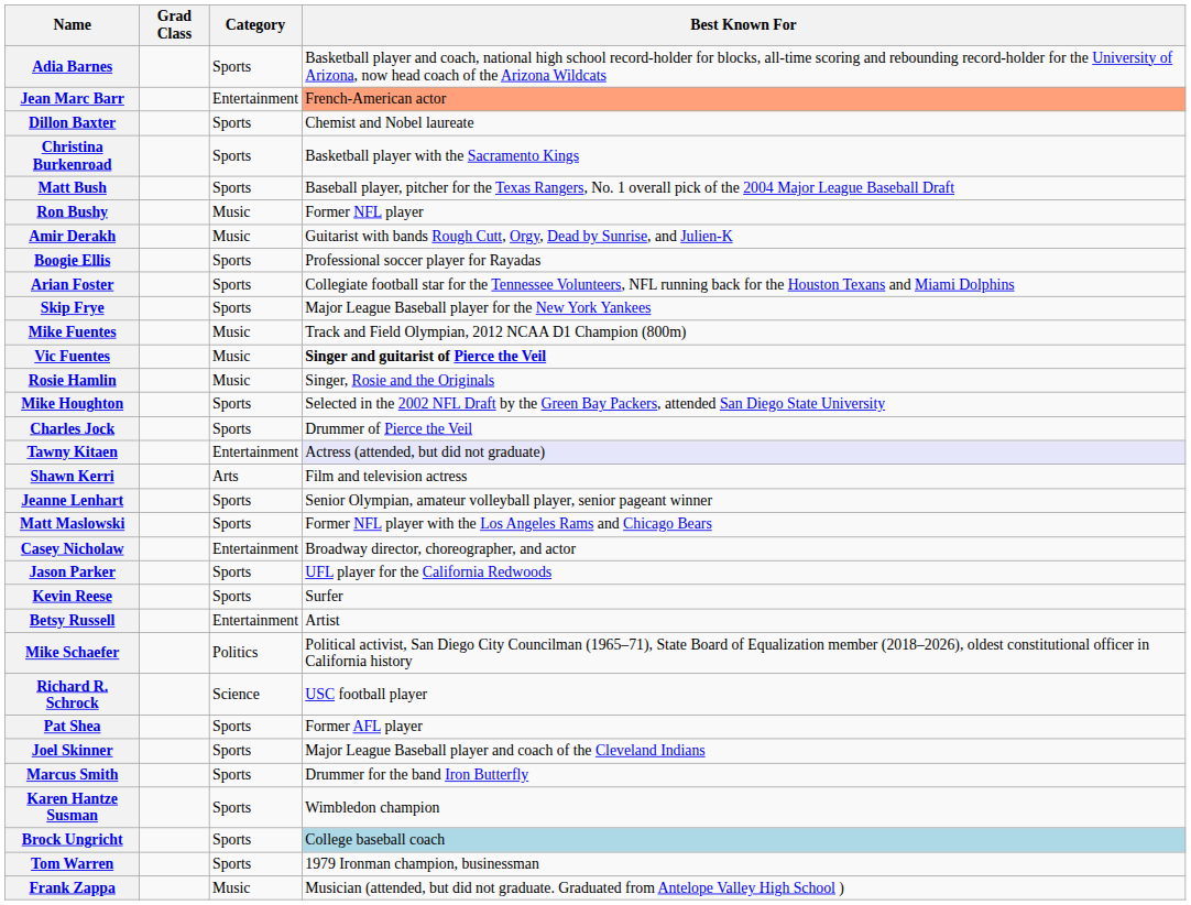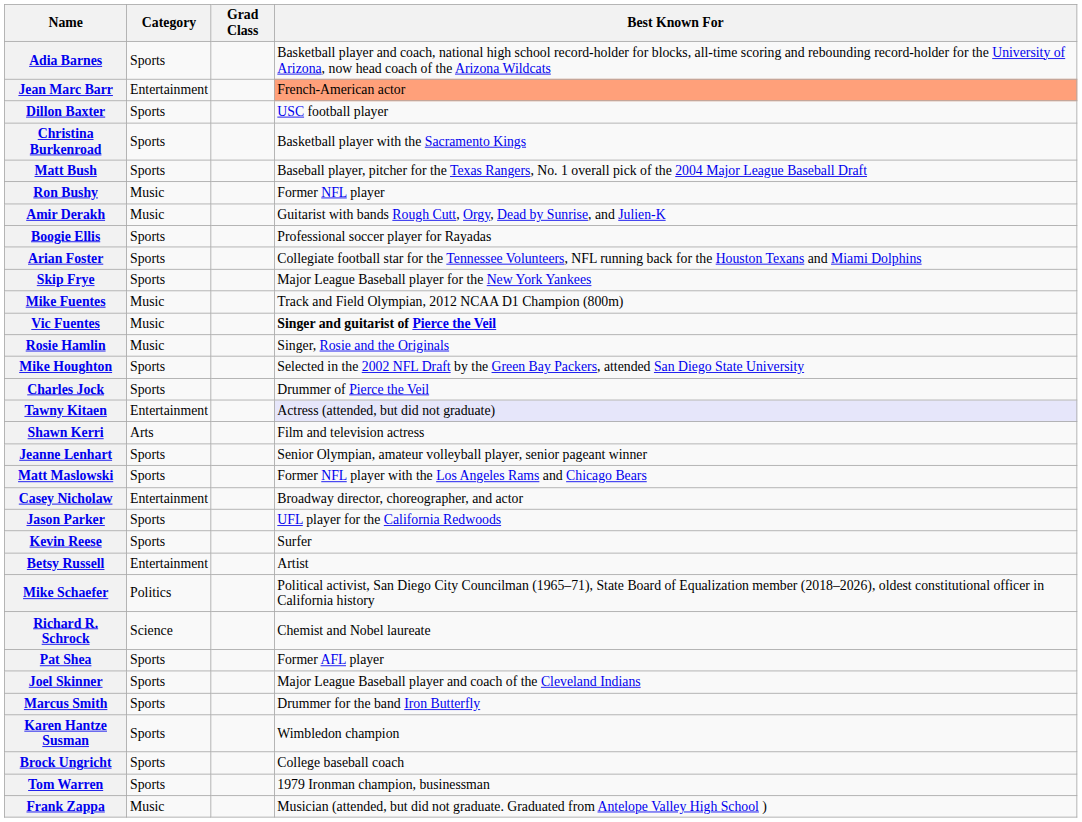columns swapped: Grad Class <-> Category
Dillon Baxter | Best Known For: Chemist and Nobel laureate -> USC football player
Richard R. Schrock | Best Known For: USC football player -> Chemist and Nobel laureate
Brock Ungricht | Best Known For: lightblue background -> no background
